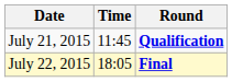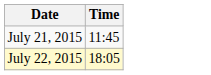- column: Round | Qualification | Final
